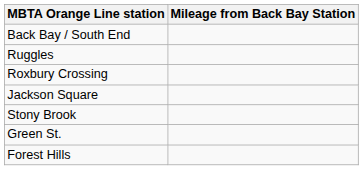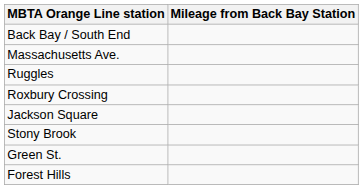+ row: Massachusetts Ave.
